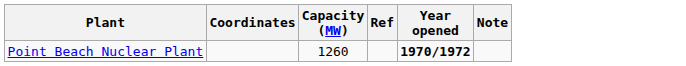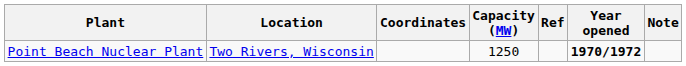+ column: Location | Two Rivers, Wisconsin
Point Beach Nuclear Plant | Capacity (MW): 1260 -> 1250
